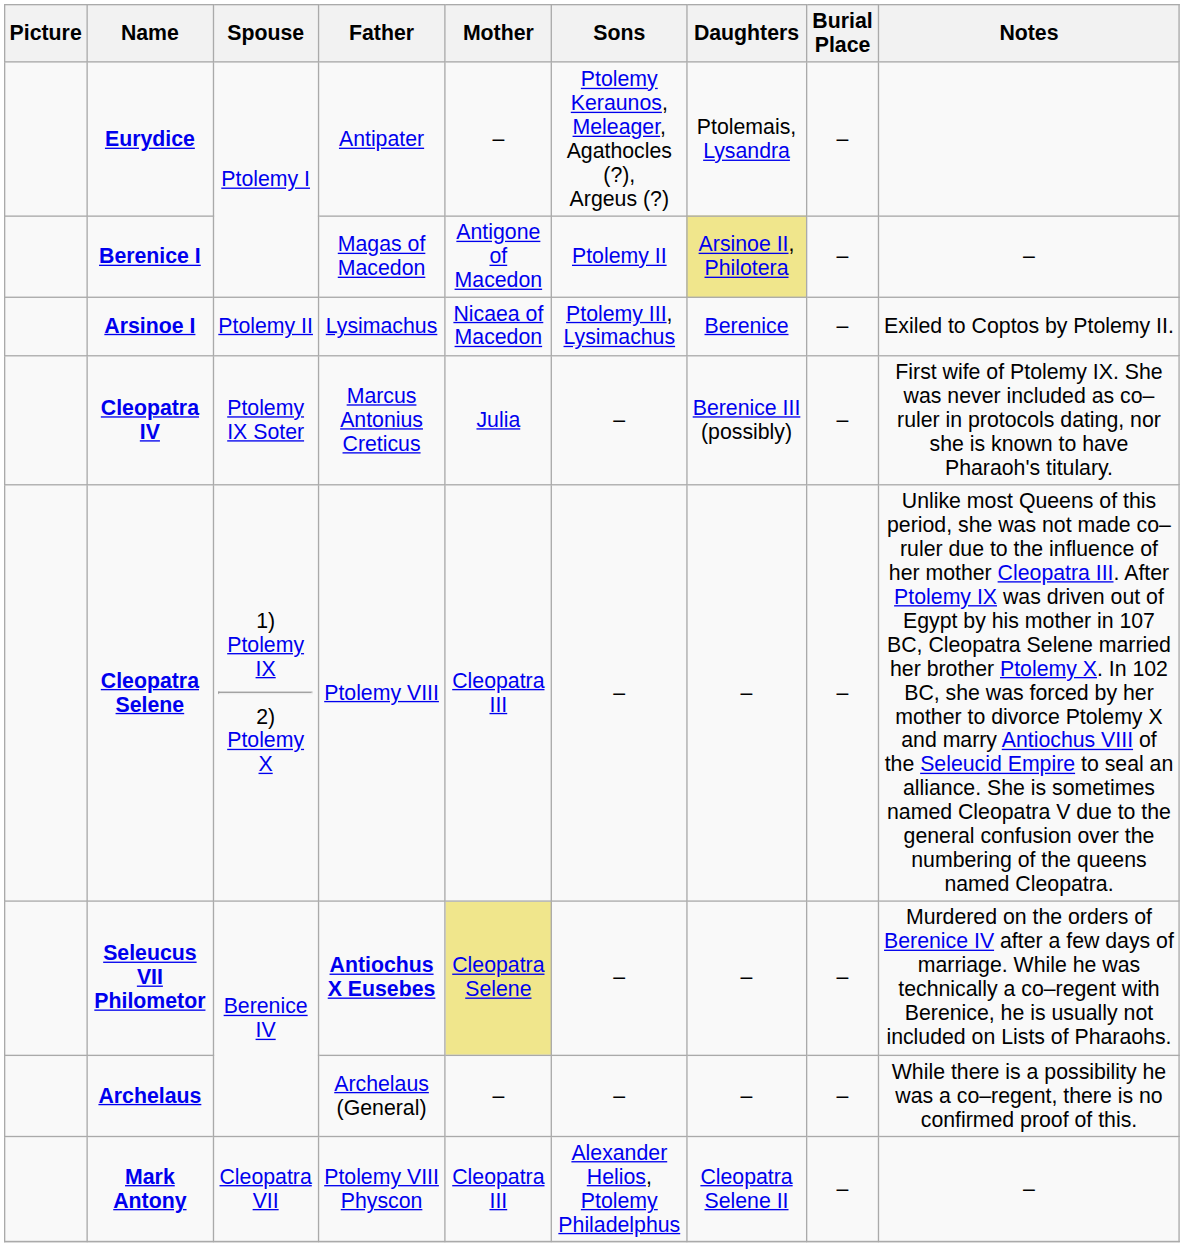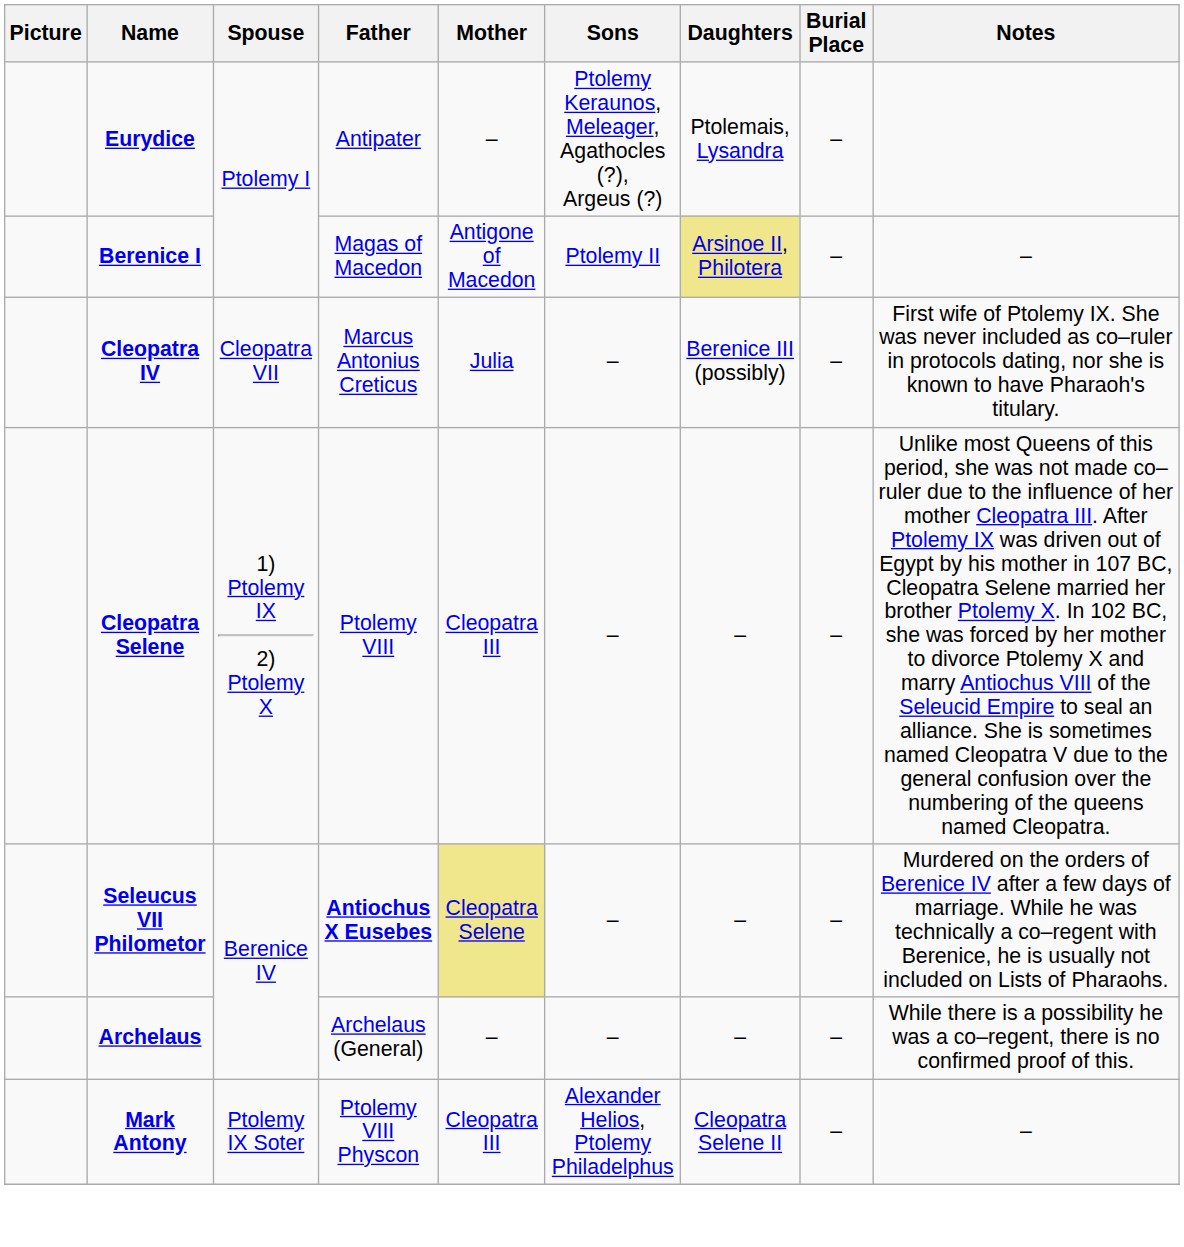- row: Arsinoe I | Ptolemy II | Lysimachus | Nicaea of Macedon | Ptolemy III, Lysimachus | Berenice | – | Exiled to Coptos by Ptolemy II.
Cleopatra IV | Spouse: Ptolemy IX Soter -> Cleopatra VII
Mark Antony | Spouse: Cleopatra VII -> Ptolemy IX Soter
